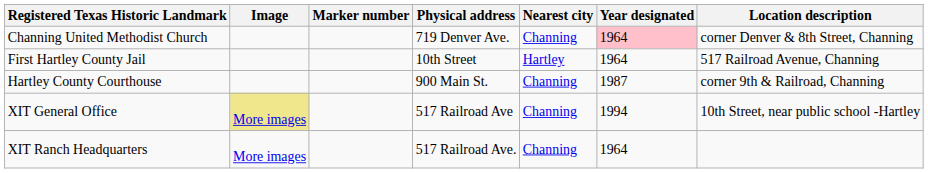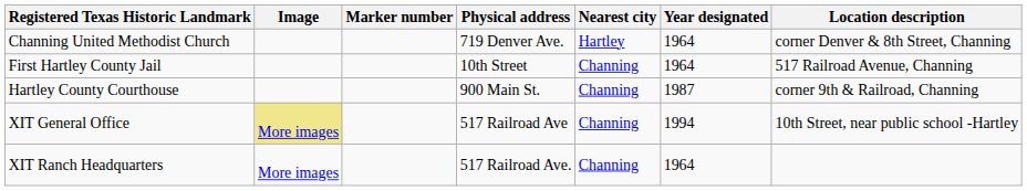Channing United Methodist Church | Nearest city: Channing -> Hartley
Channing United Methodist Church | Year designated: pink background -> no background
First Hartley County Jail | Nearest city: Hartley -> Channing
